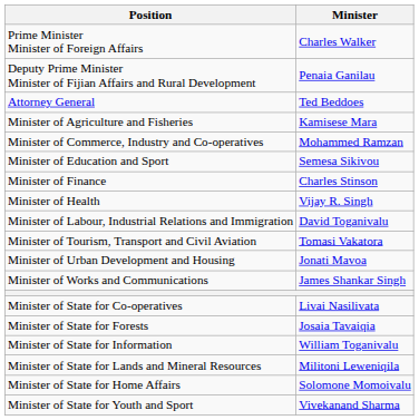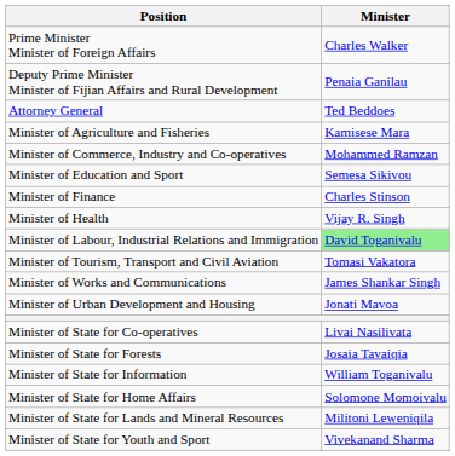Minister of Labour, Industrial Relations and Immigration | Minister: no background -> lightgreen background
rows swapped: Minister of Urban Development and Housing <-> Minister of Works and Communications
rows swapped: Minister of State for Lands and Mineral Resources <-> Minister of State for Home Affairs
